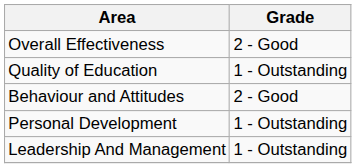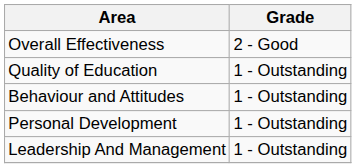Behaviour and Attitudes | Grade: 2 - Good -> 1 - Outstanding
